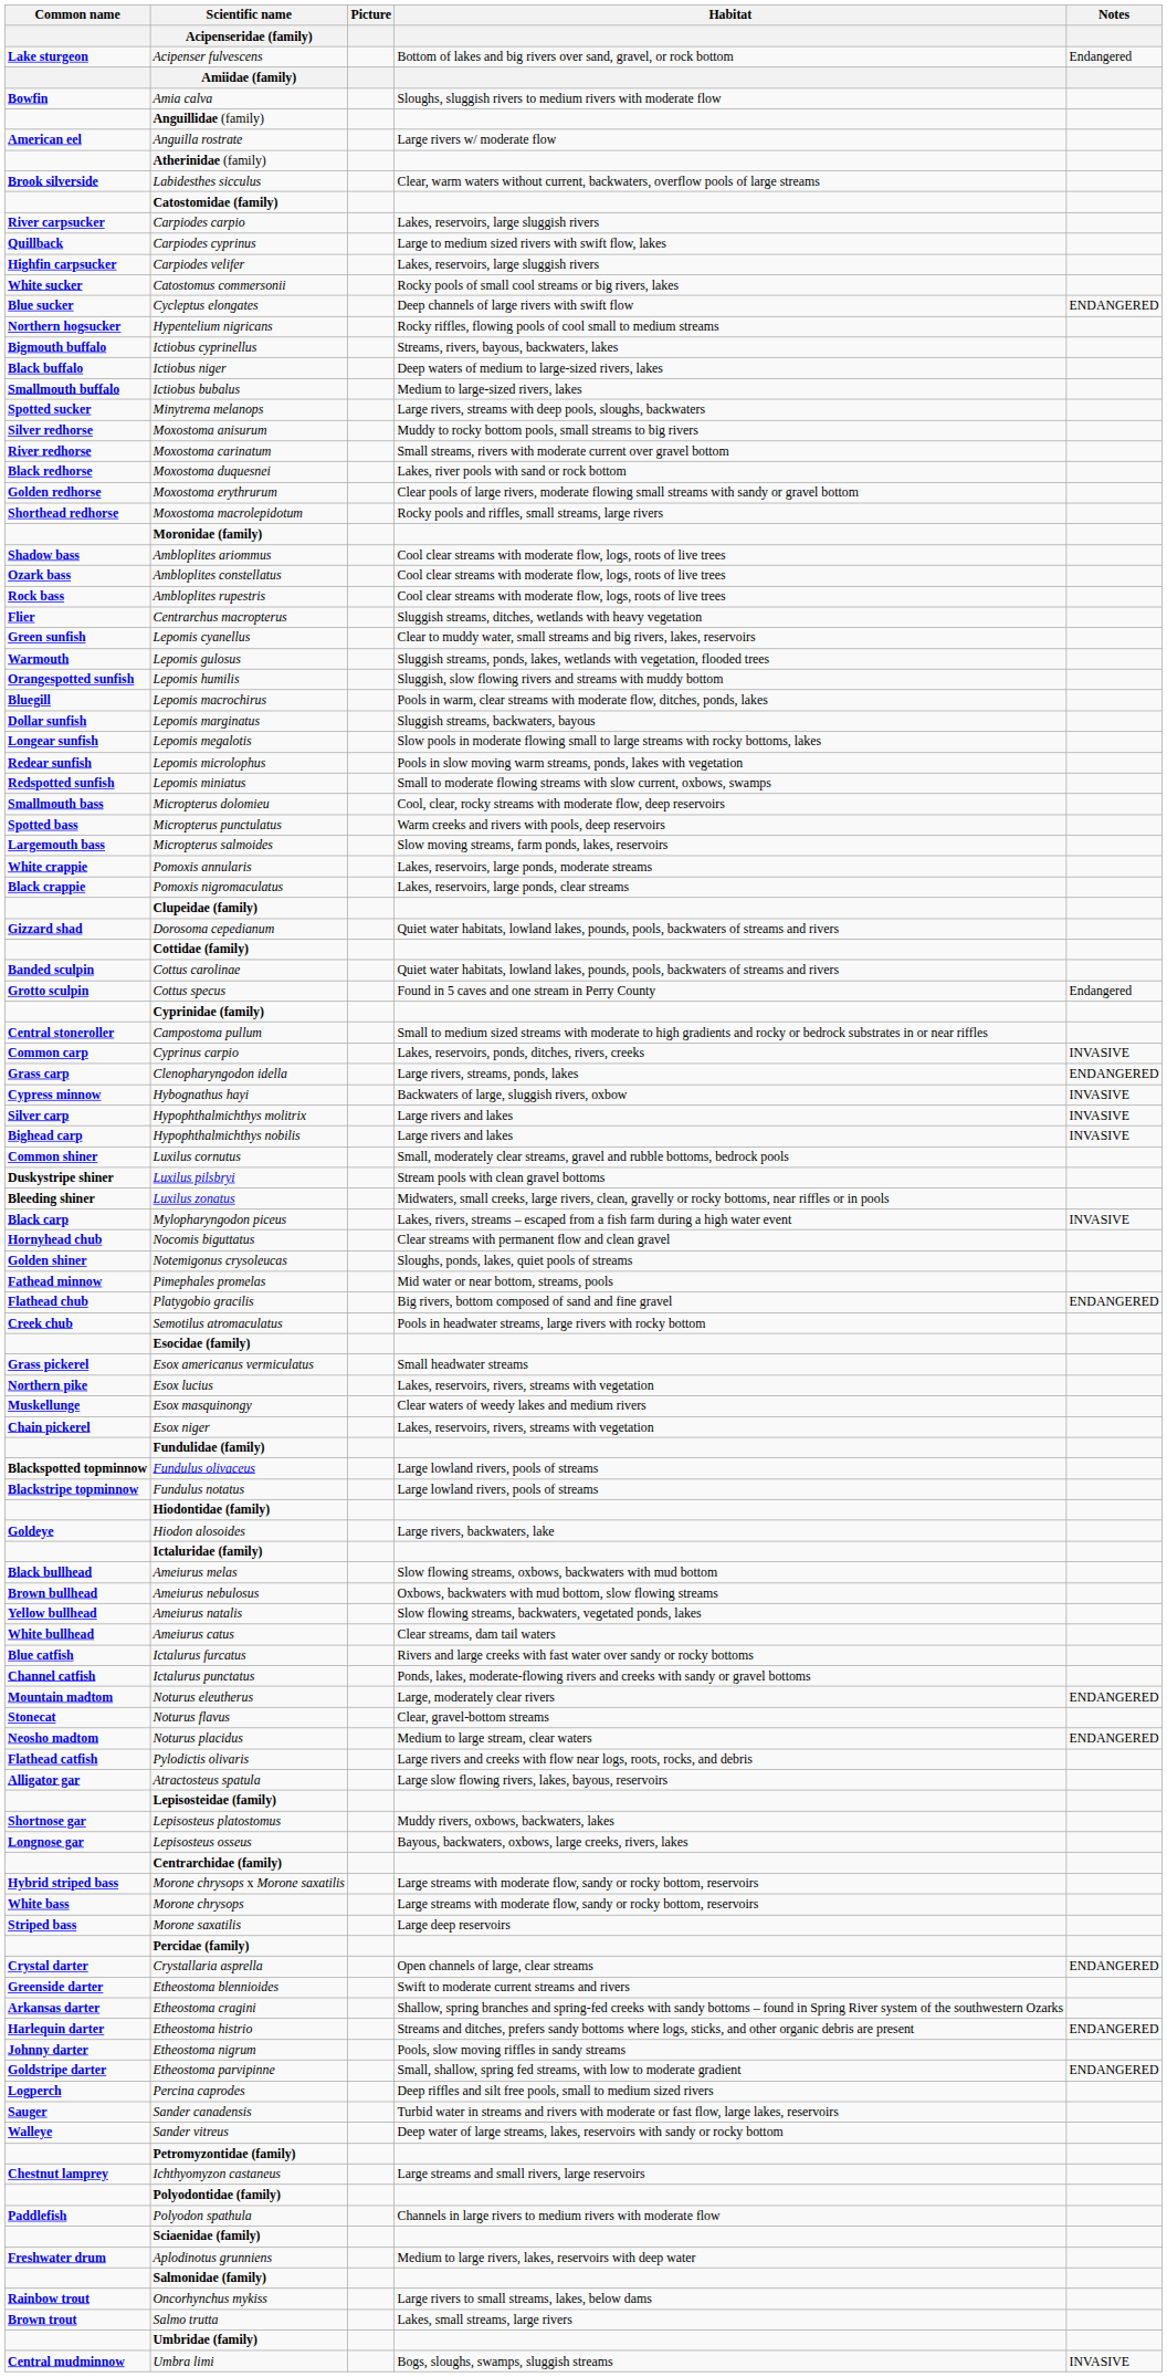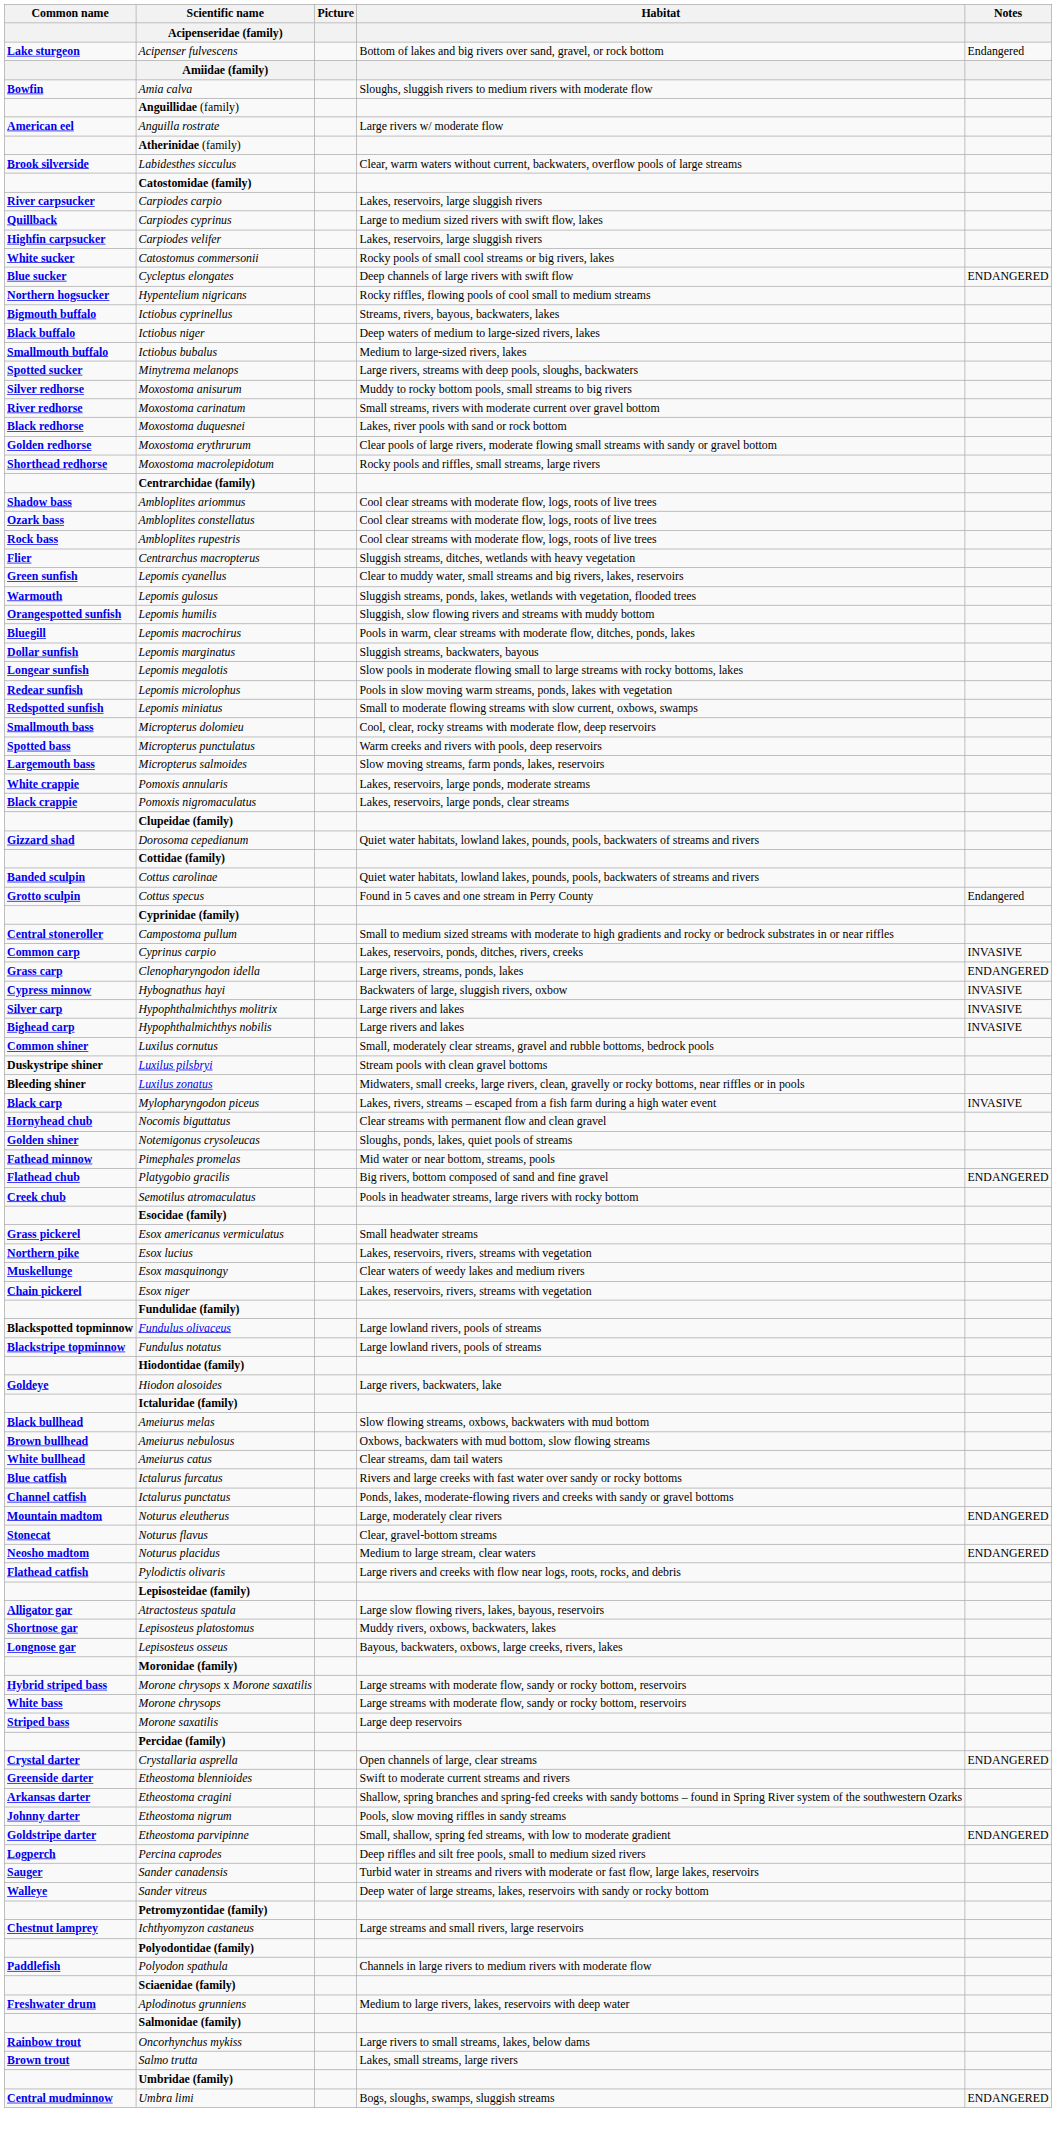rows swapped: Centrarchidae (family) <-> Moronidae (family)
- row: Yellow bullhead | Ameiurus natalis | Slow flowing streams, backwaters, vegetated ponds, lakes
rows swapped: Lepisosteidae (family) <-> Atractosteus spatula
- row: Harlequin darter | Etheostoma histrio | Streams and ditches, prefers sandy bottoms where logs, sticks, and other organic debris are present | ENDANGERED
Umbra limi | Notes: INVASIVE -> ENDANGERED
